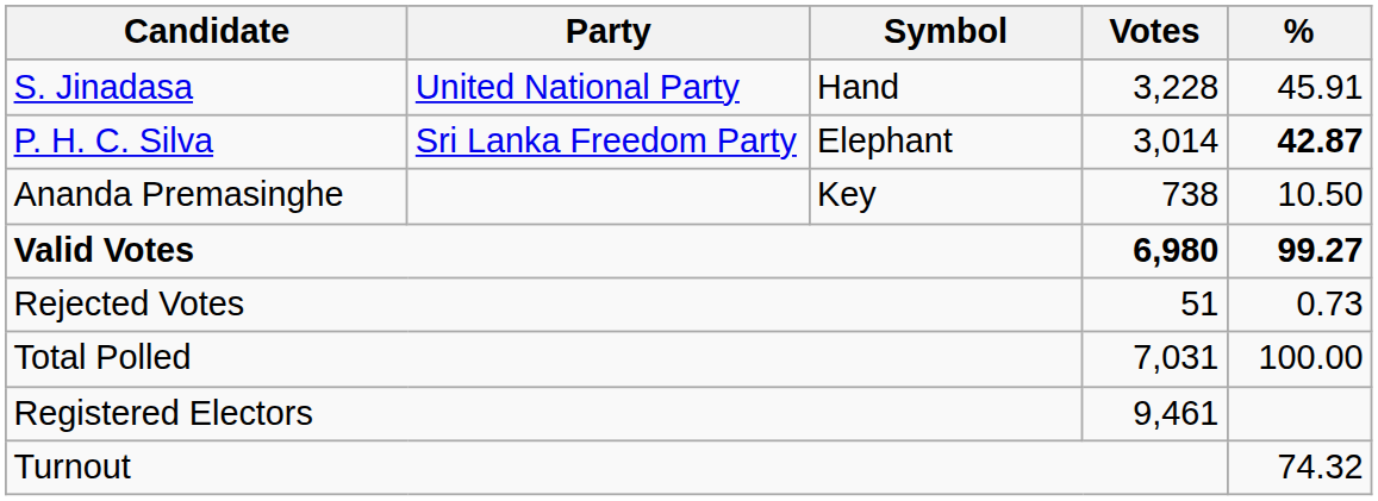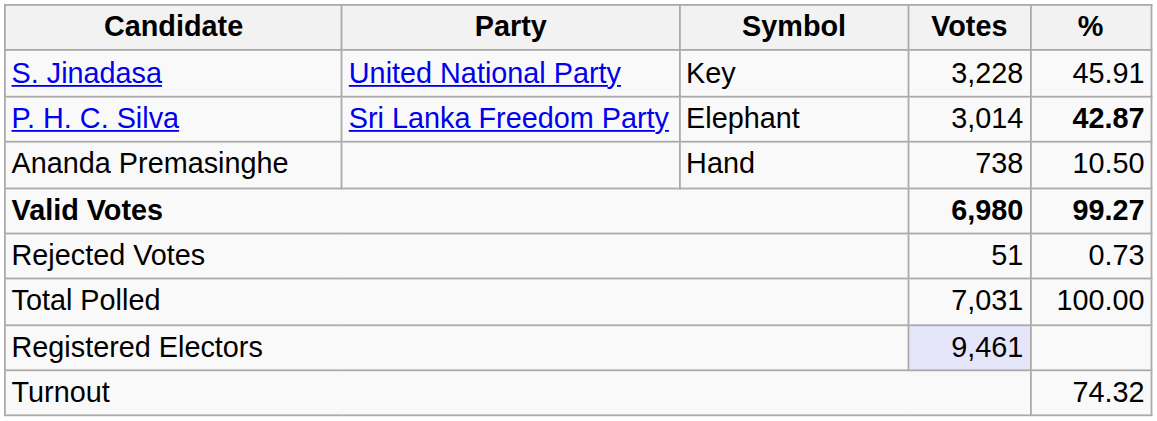S. Jinadasa | Symbol: Hand -> Key
Ananda Premasinghe | Symbol: Key -> Hand
Registered Electors | Votes: no background -> lavender background
